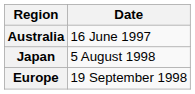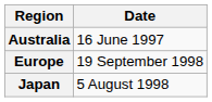rows swapped: Japan <-> Europe
